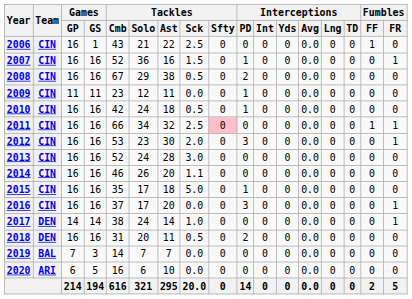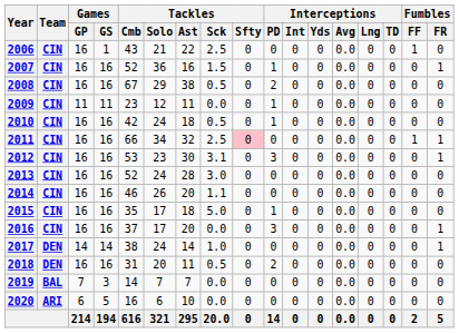2012 | Tackles / Sck: 2.0 -> 3.1
